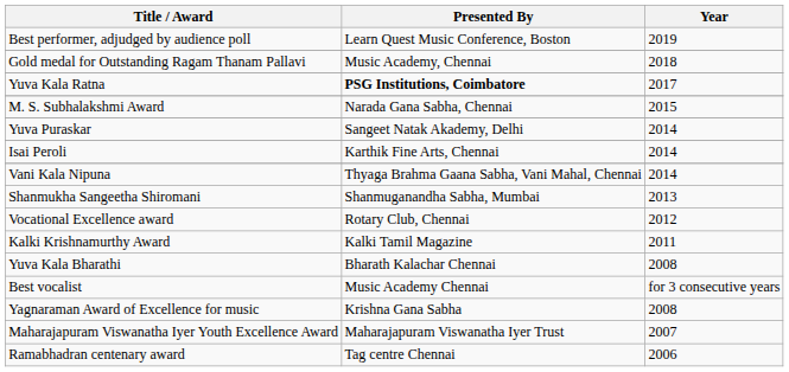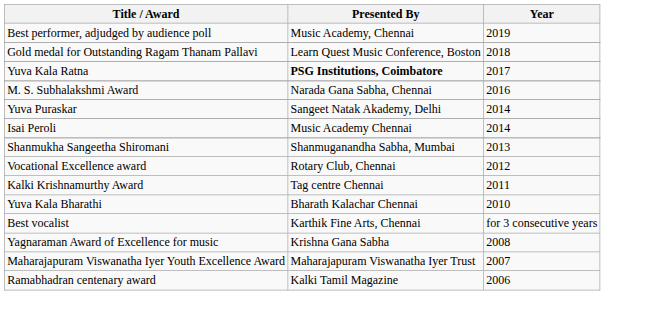Best performer, adjudged by audience poll | Presented By: Learn Quest Music Conference, Boston -> Music Academy, Chennai
Gold medal for Outstanding Ragam Thanam Pallavi | Presented By: Music Academy, Chennai -> Learn Quest Music Conference, Boston
M. S. Subhalakshmi Award | Year: 2015 -> 2016
Isai Peroli | Presented By: Karthik Fine Arts, Chennai -> Music Academy Chennai
- row: Vani Kala Nipuna | Thyaga Brahma Gaana Sabha, Vani Mahal, Chennai | 2014
Kalki Krishnamurthy Award | Presented By: Kalki Tamil Magazine -> Tag centre Chennai
Yuva Kala Bharathi | Year: 2008 -> 2010
Best vocalist | Presented By: Music Academy Chennai -> Karthik Fine Arts, Chennai
Ramabhadran centenary award | Presented By: Tag centre Chennai -> Kalki Tamil Magazine
